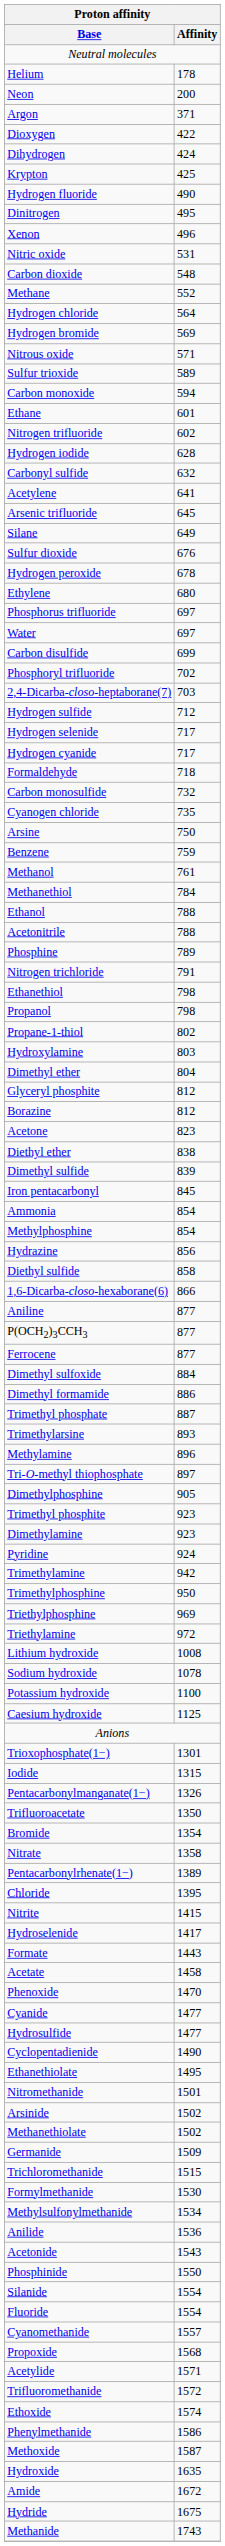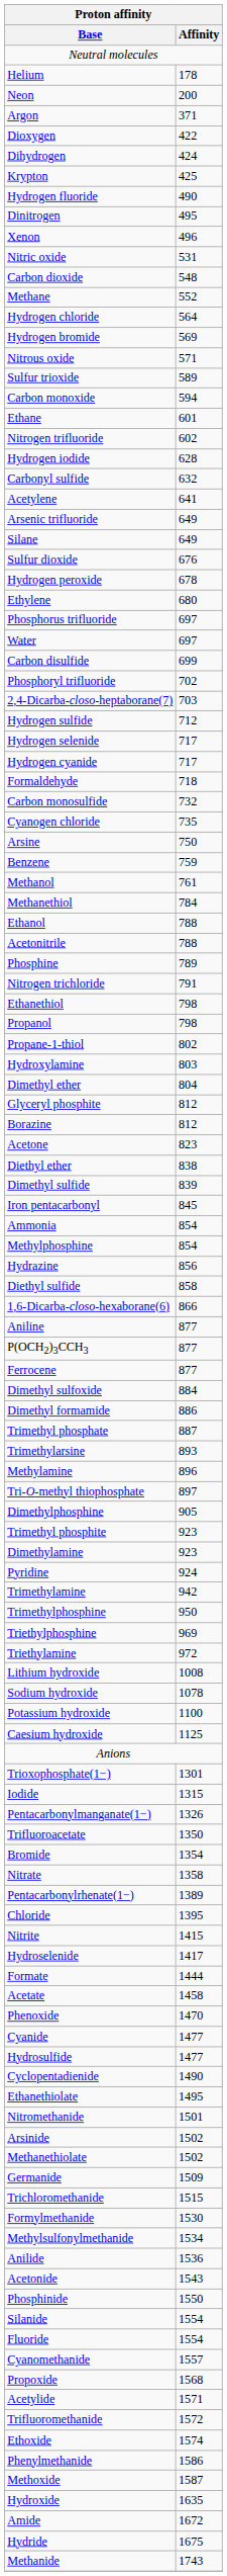Arsenic trifluoride | Affinity: 645 -> 649
Formate | Affinity: 1443 -> 1444
